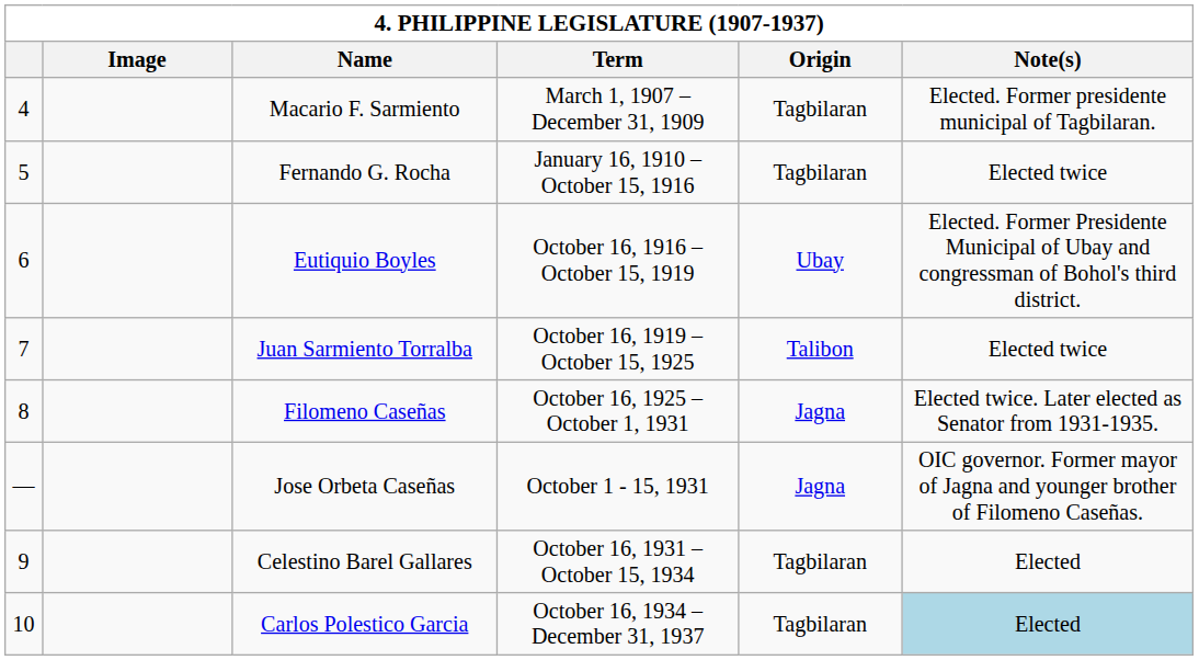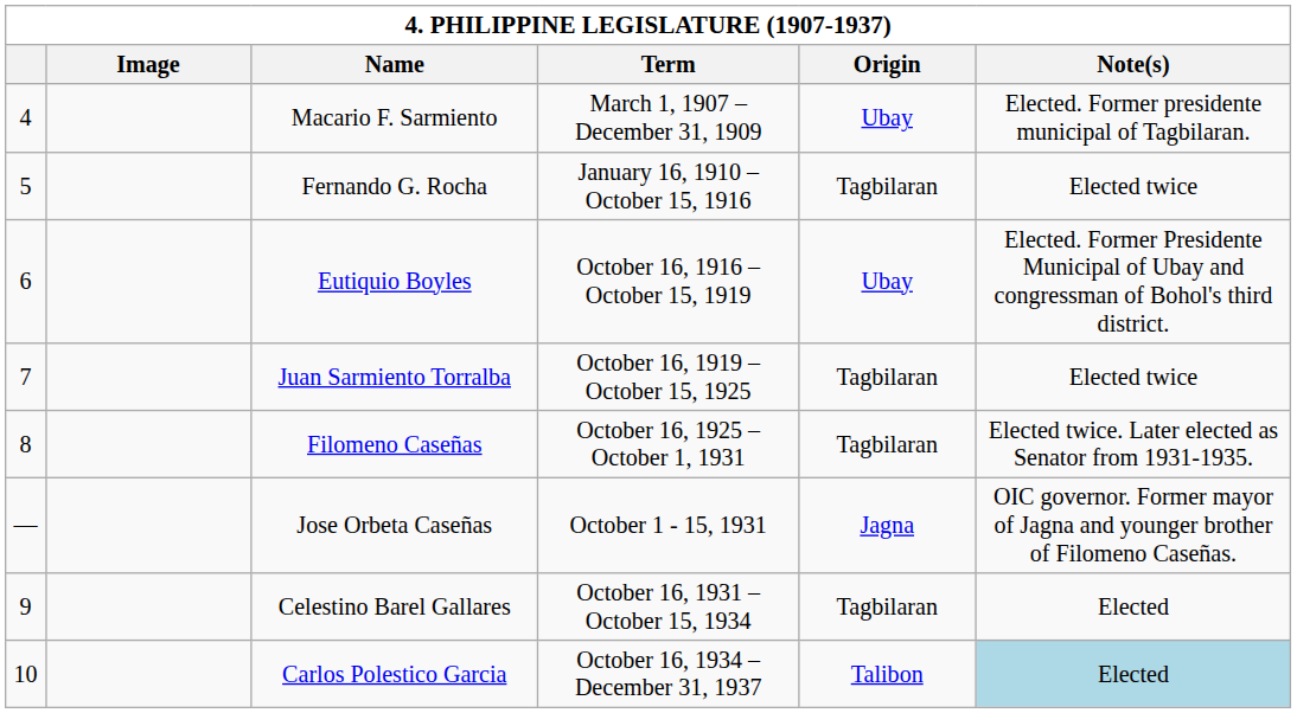Macario F. Sarmiento | Origin: Tagbilaran -> Ubay
Juan Sarmiento Torralba | Origin: Talibon -> Tagbilaran
Filomeno Caseñas | Origin: Jagna -> Tagbilaran
Carlos Polestico Garcia | Origin: Tagbilaran -> Talibon
